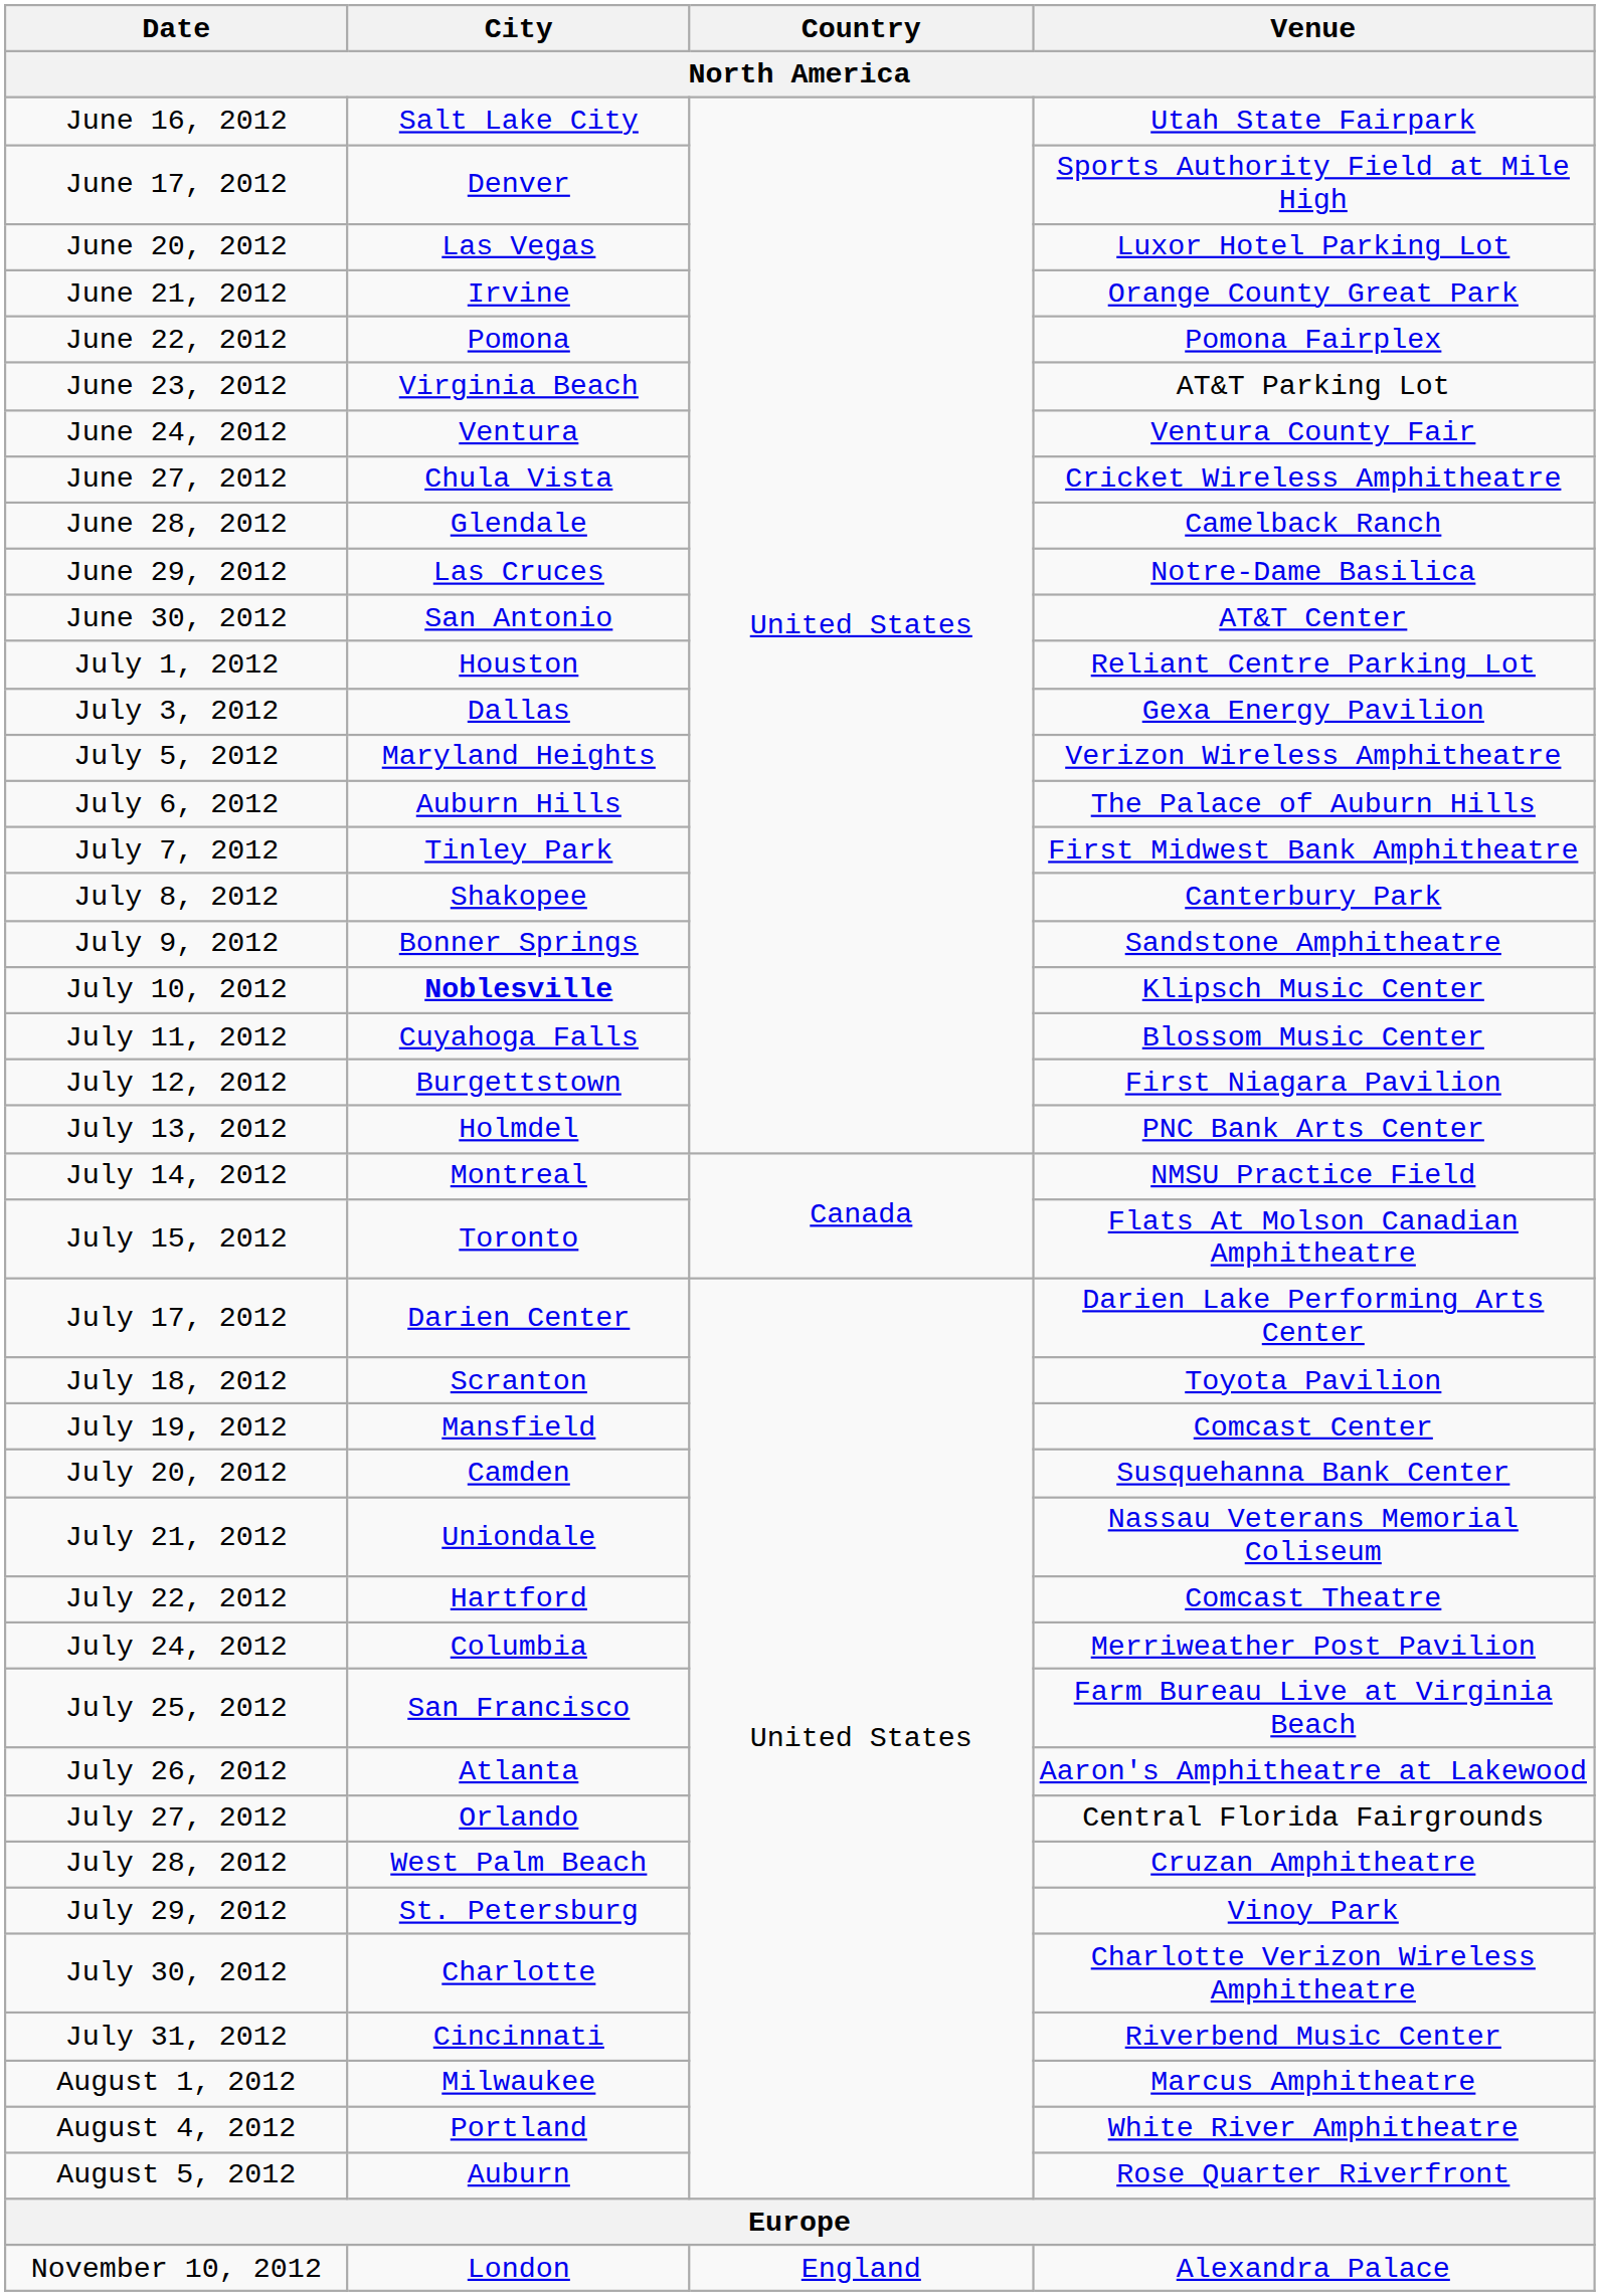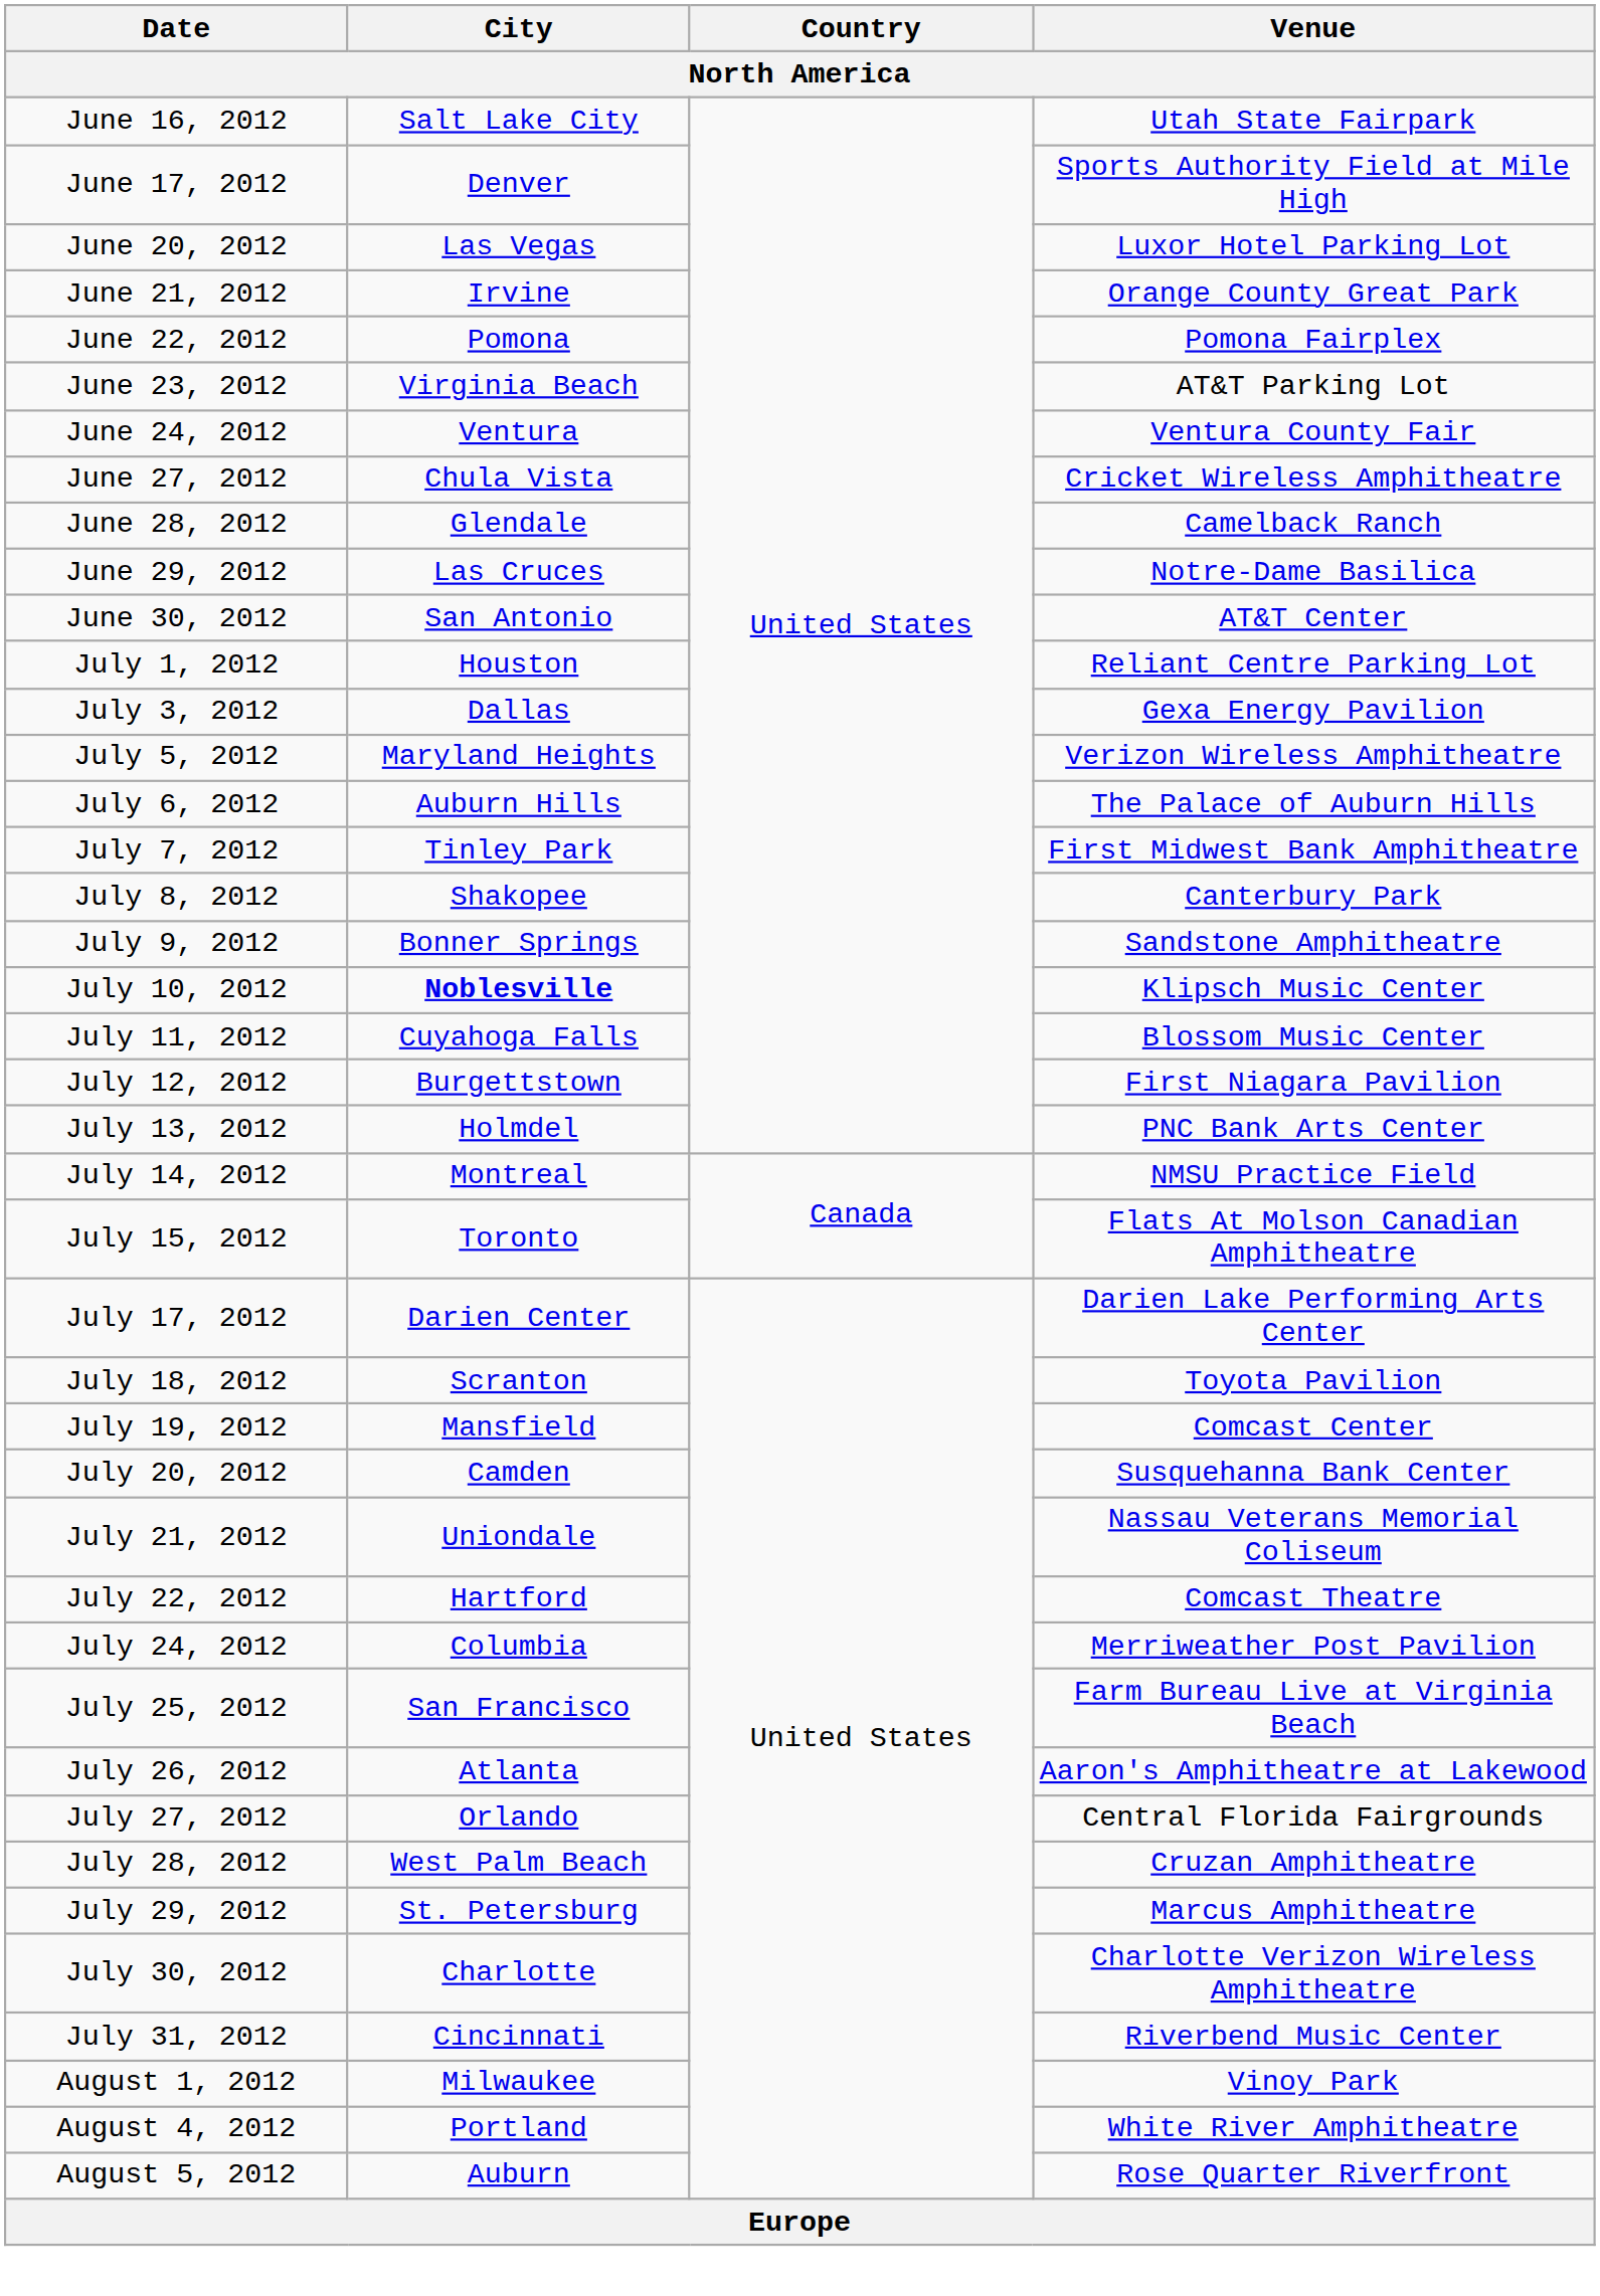July 29, 2012 | Venue: Vinoy Park -> Marcus Amphitheatre
August 1, 2012 | Venue: Marcus Amphitheatre -> Vinoy Park
- row: November 10, 2012 | London | England | Alexandra Palace
